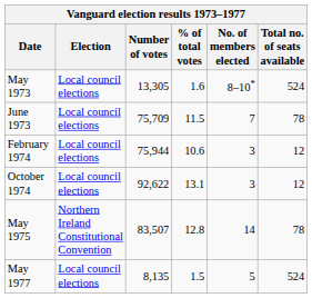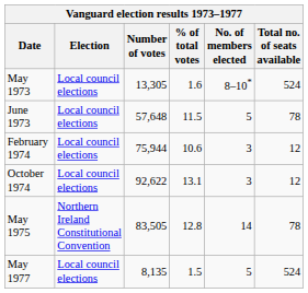June 1973 | Number of votes: 75,709 -> 57,648
June 1973 | No. of members elected: 7 -> 5
May 1975 | Number of votes: 83,507 -> 83,505
